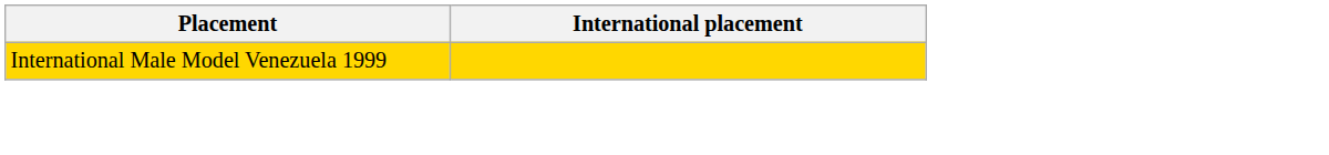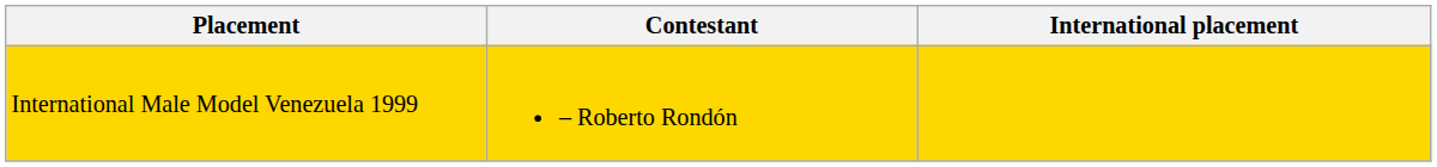+ column: Contestant | – Roberto Rondón
